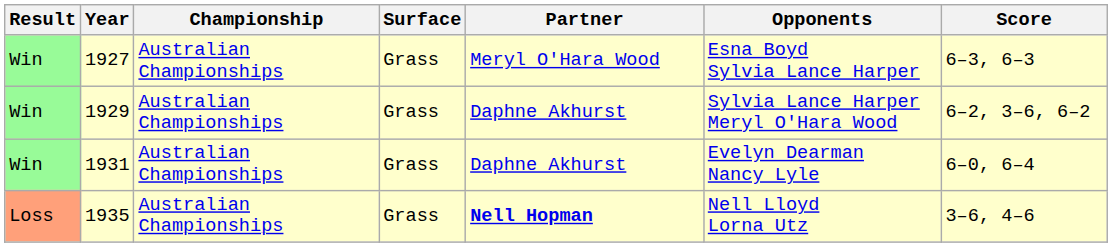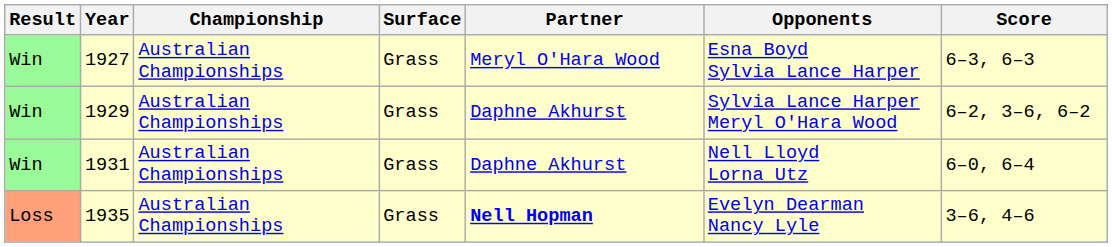1931 | Opponents: Evelyn Dearman Nancy Lyle -> Nell Lloyd Lorna Utz
1935 | Opponents: Nell Lloyd Lorna Utz -> Evelyn Dearman Nancy Lyle
